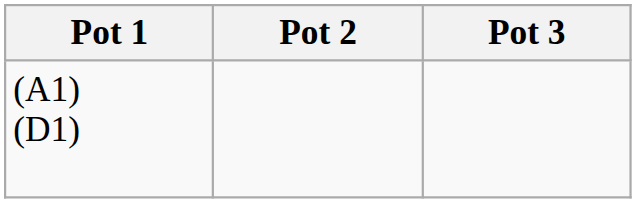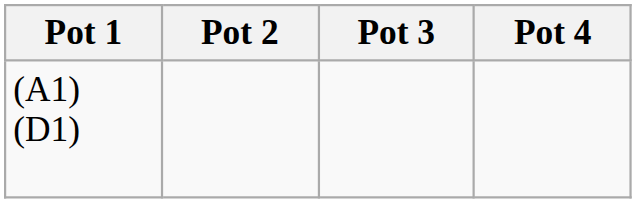+ column: Pot 4
